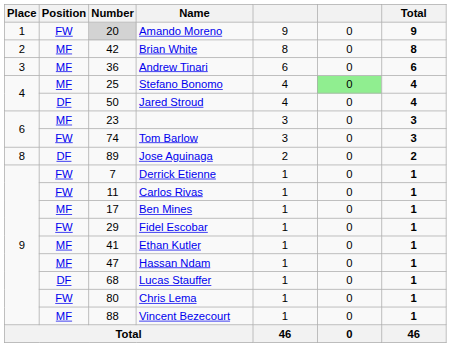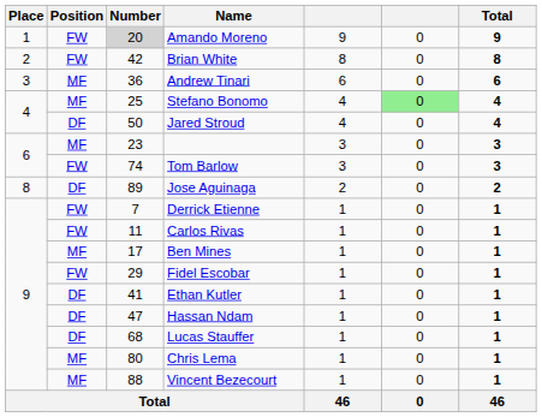Brian White | Position: MF -> FW
Ethan Kutler | Position: MF -> DF
Hassan Ndam | Position: MF -> DF
Chris Lema | Position: FW -> MF
